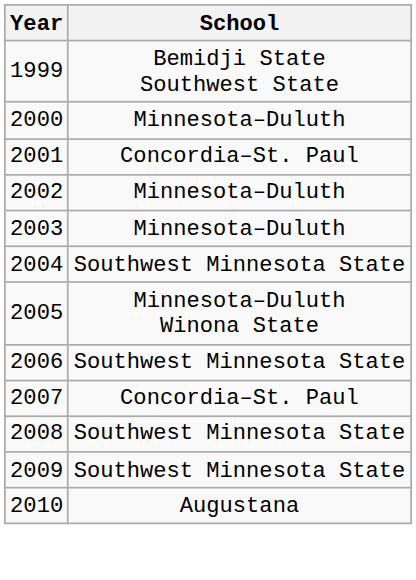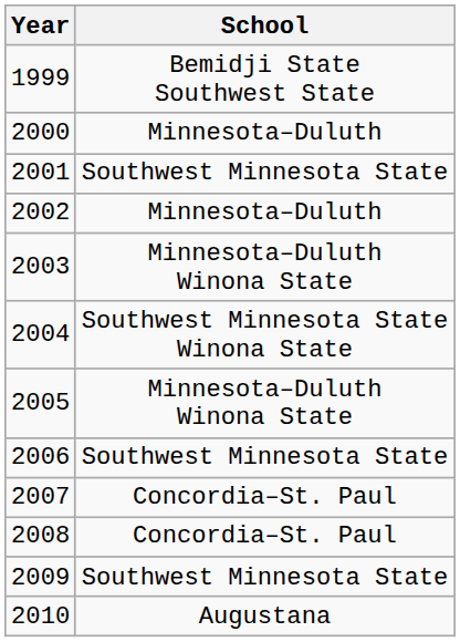2001 | School: Concordia–St. Paul -> Southwest Minnesota State
2003 | School: Minnesota–Duluth -> Minnesota–Duluth Winona State
2004 | School: Southwest Minnesota State -> Southwest Minnesota State Winona State
2008 | School: Southwest Minnesota State -> Concordia–St. Paul
